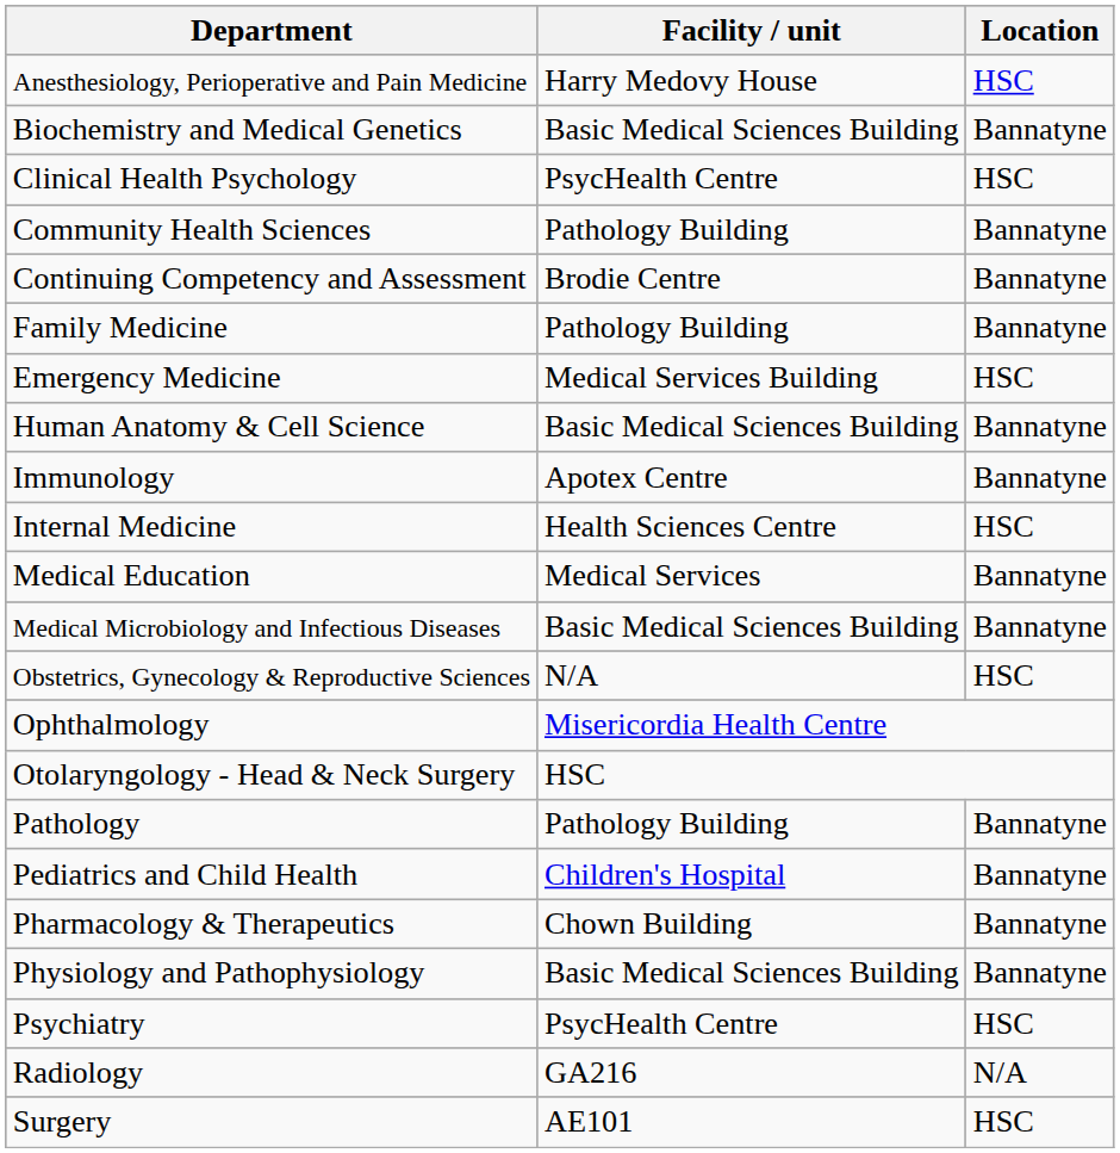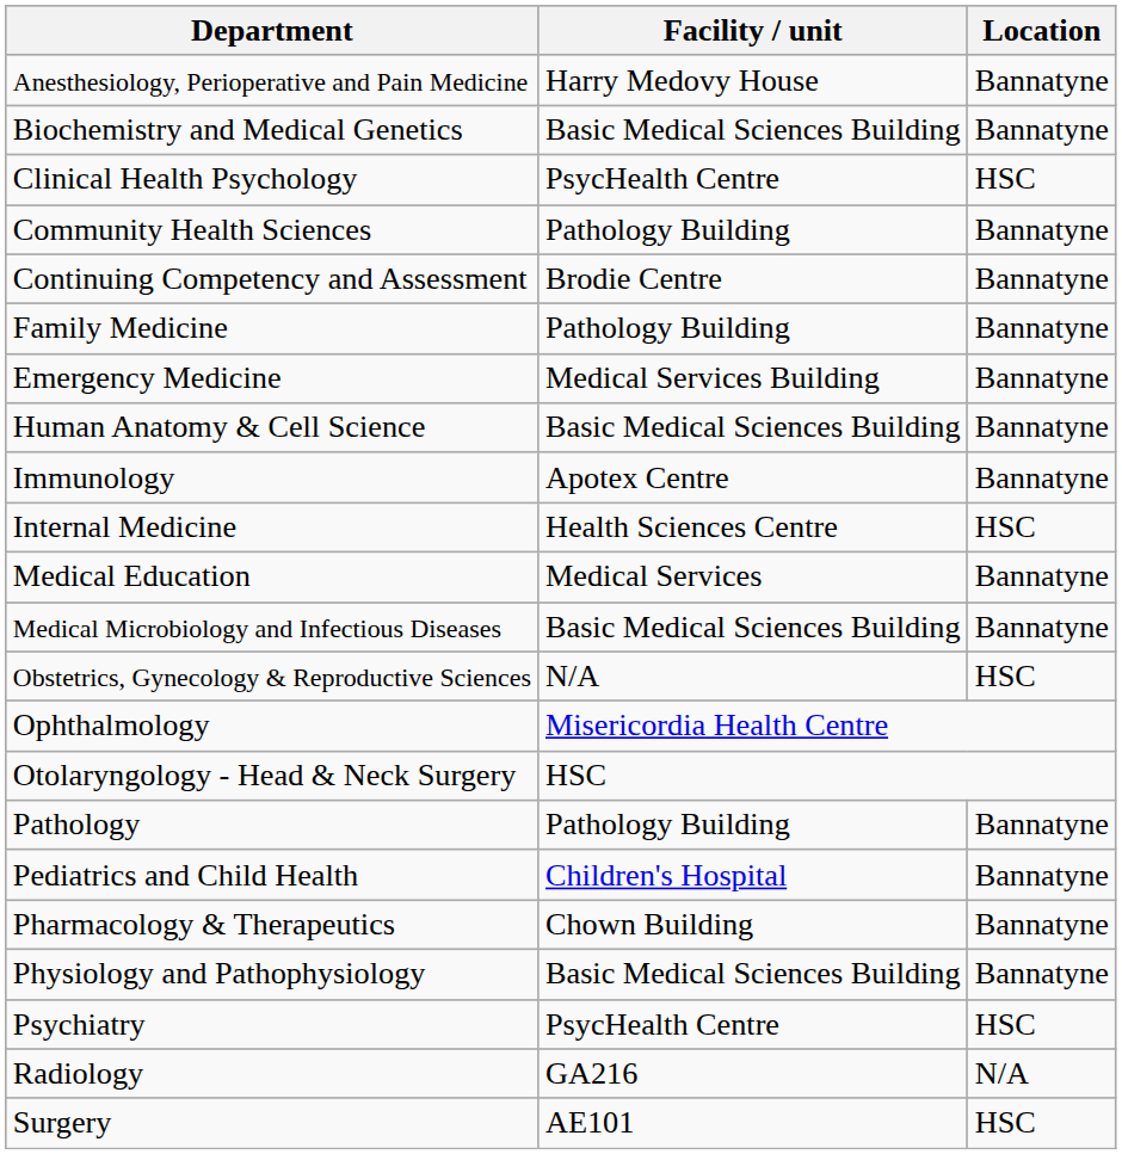Anesthesiology, Perioperative and Pain Medicine | Location: HSC -> Bannatyne
Emergency Medicine | Location: HSC -> Bannatyne
